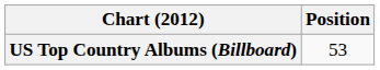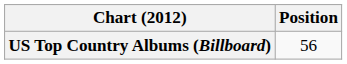US Top Country Albums (Billboard) | Position: 53 -> 56
